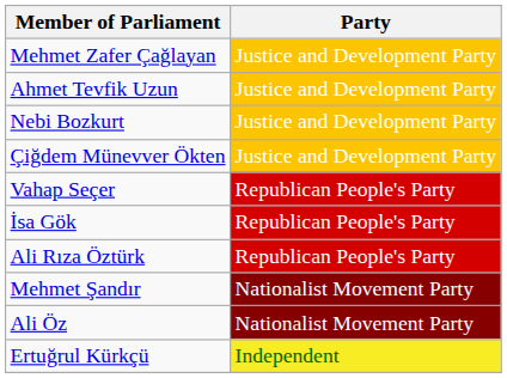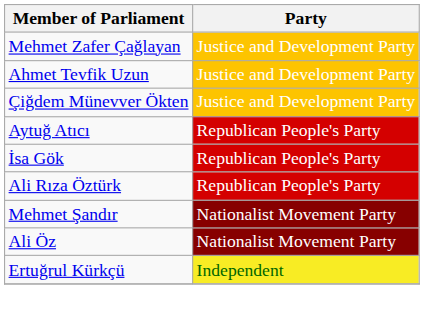- row: Nebi Bozkurt | Justice and Development Party
+ row: Aytuğ Atıcı | Republican People's Party
- row: Vahap Seçer | Republican People's Party
